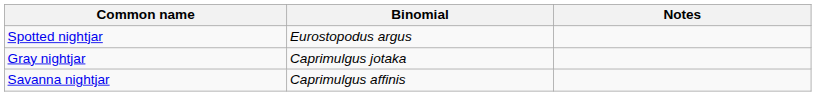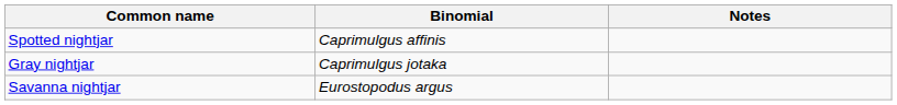Spotted nightjar | Binomial: Eurostopodus argus -> Caprimulgus affinis
Savanna nightjar | Binomial: Caprimulgus affinis -> Eurostopodus argus
